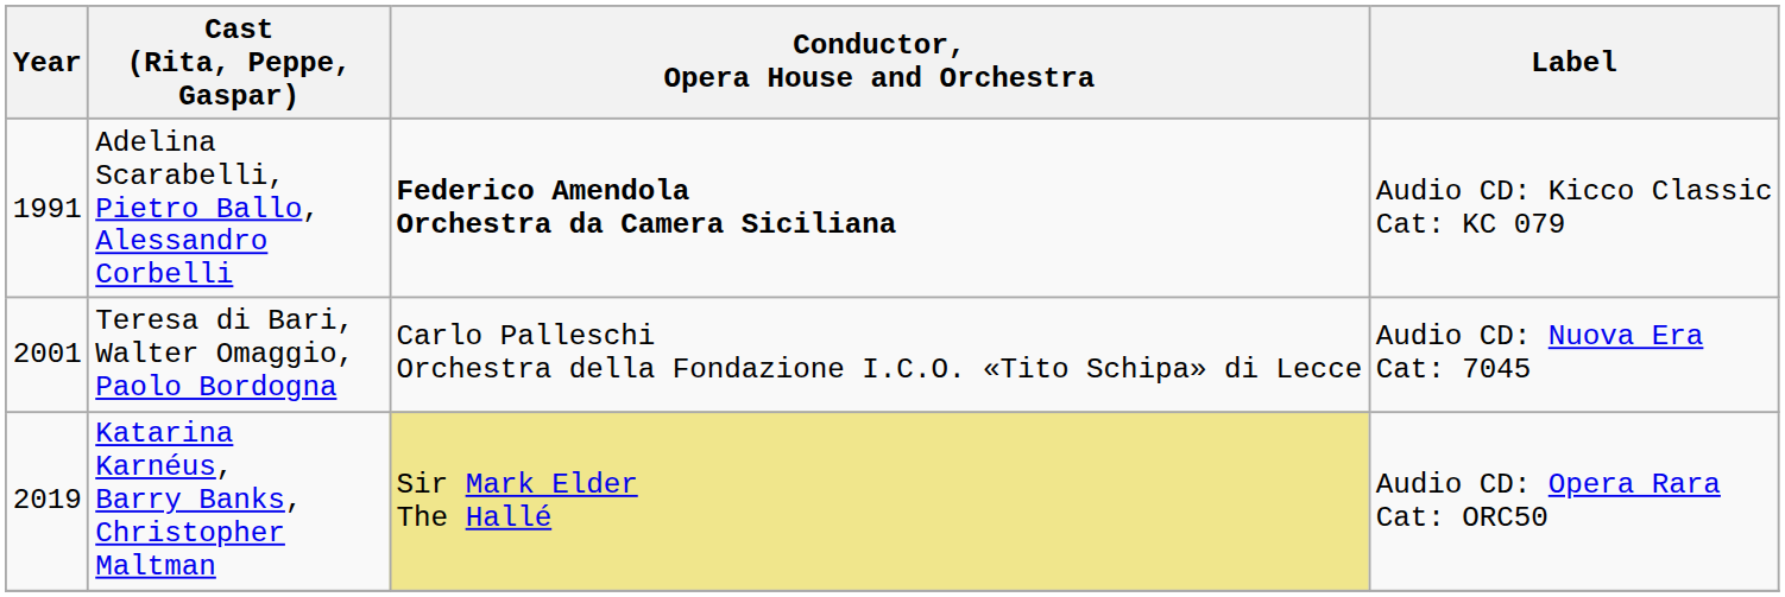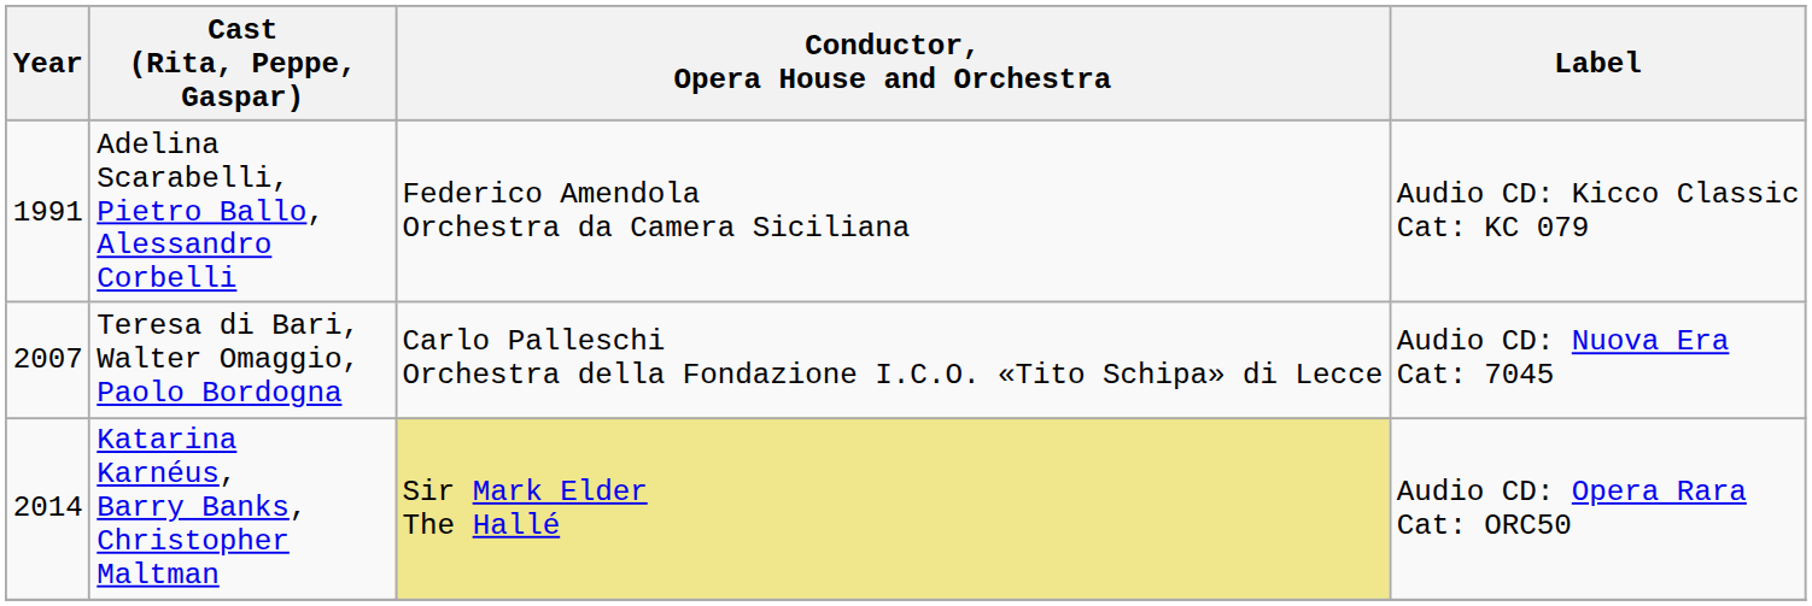Adelina Scarabelli, Pietro Ballo, Alessandro Corbelli | Conductor, Opera House and Orchestra: bold -> normal
Teresa di Bari, Walter Omaggio, Paolo Bordogna | Year: 2001 -> 2007
Katarina Karnéus, Barry Banks, Christopher Maltman | Year: 2019 -> 2014
